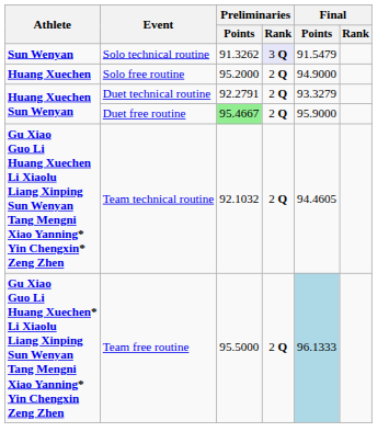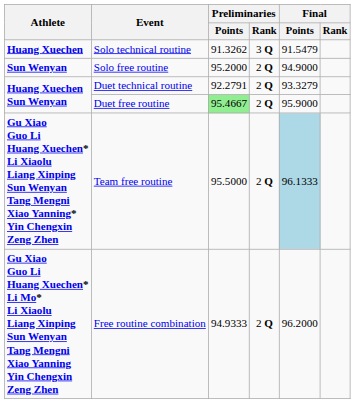Solo technical routine | Athlete: Sun Wenyan -> Huang Xuechen
Solo technical routine | Preliminaries / Rank: lavender background -> no background
Solo free routine | Athlete: Huang Xuechen -> Sun Wenyan
- row: Gu Xiao Guo Li Huang Xuechen Li Xiaolu Liang Xinping Sun Wenyan Tang Mengni Xiao Yanning* Yin Chengxin* Zeng Zhen | Team technical routine | 92.1032 | 2 Q | 94.4605
+ row: Gu Xiao Guo Li Huang Xuechen* Li Mo* Li Xiaolu Liang Xinping Sun Wenyan Tang Mengni Xiao Yanning Yin Chengxin Zeng Zhen | Free routine combination | 94.9333 | 2 Q | 96.2000
